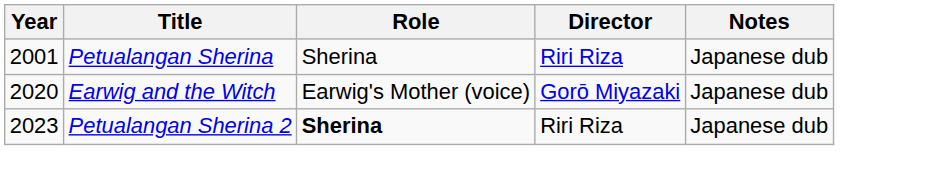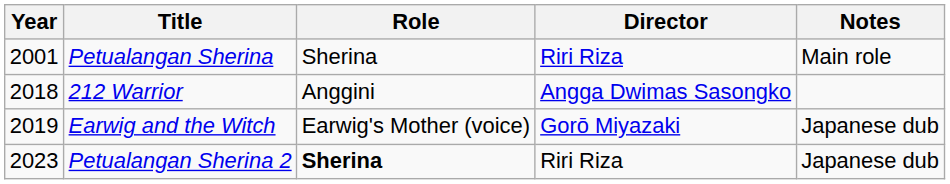Petualangan Sherina | Notes: Japanese dub -> Main role
+ row: 2018 | 212 Warrior | Anggini | Angga Dwimas Sasongko
Earwig and the Witch | Year: 2020 -> 2019
